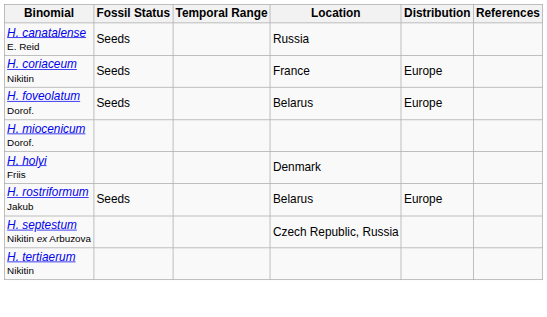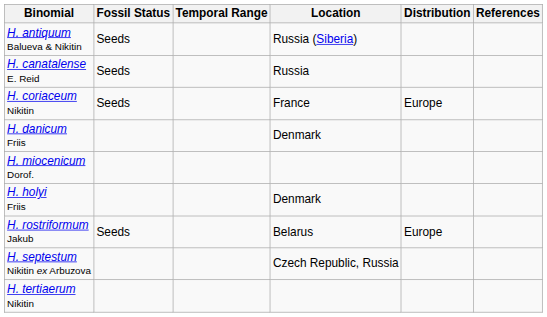+ row: H. antiquum Balueva & Nikitin | Seeds | Russia (Siberia)
+ row: H. danicum Friis | Denmark
- row: H. foveolatum Dorof. | Seeds | Belarus | Europe
